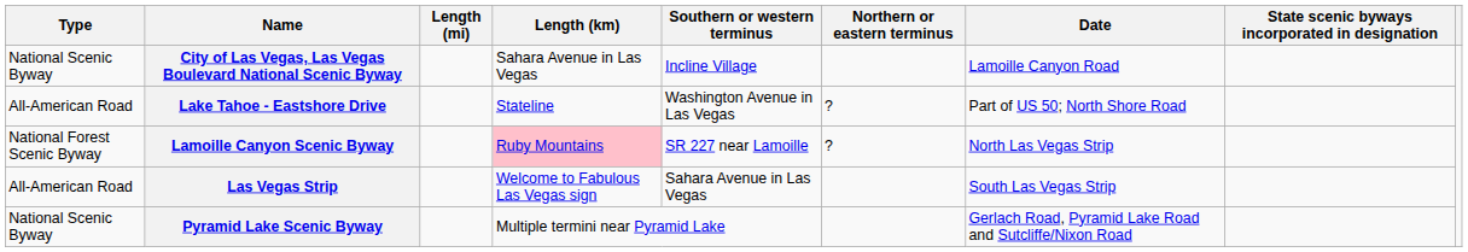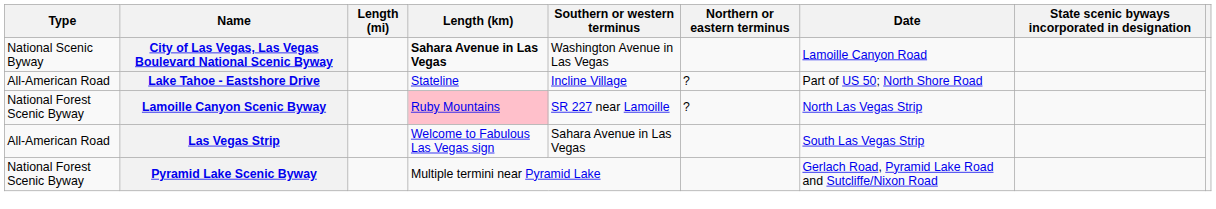City of Las Vegas, Las Vegas Boulevard National Scenic Byway | Length (km): normal -> bold
City of Las Vegas, Las Vegas Boulevard National Scenic Byway | Southern or western terminus: Incline Village -> Washington Avenue in Las Vegas
Lake Tahoe - Eastshore Drive | Southern or western terminus: Washington Avenue in Las Vegas -> Incline Village
Pyramid Lake Scenic Byway | Type: National Scenic Byway -> National Forest Scenic Byway
